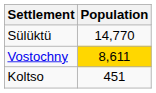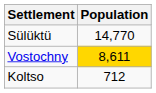Koltso | Population: 451 -> 712
